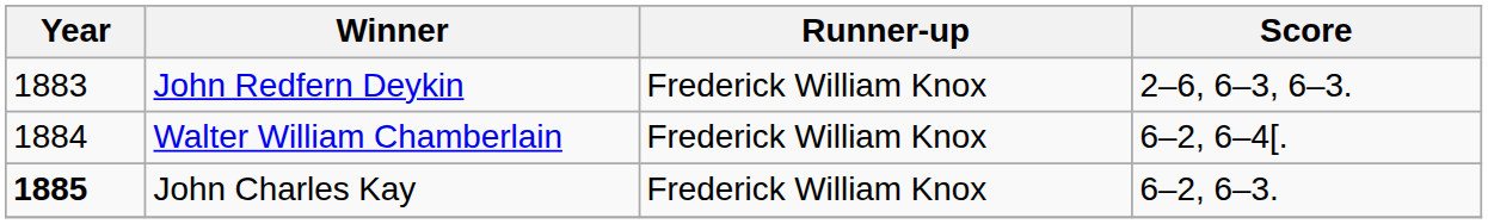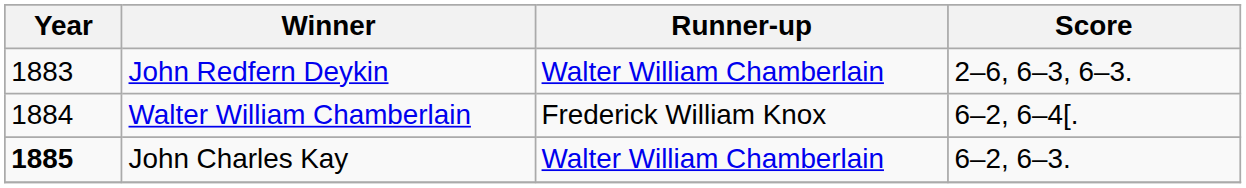John Redfern Deykin | Runner-up: Frederick William Knox -> Walter William Chamberlain
John Charles Kay | Runner-up: Frederick William Knox -> Walter William Chamberlain
